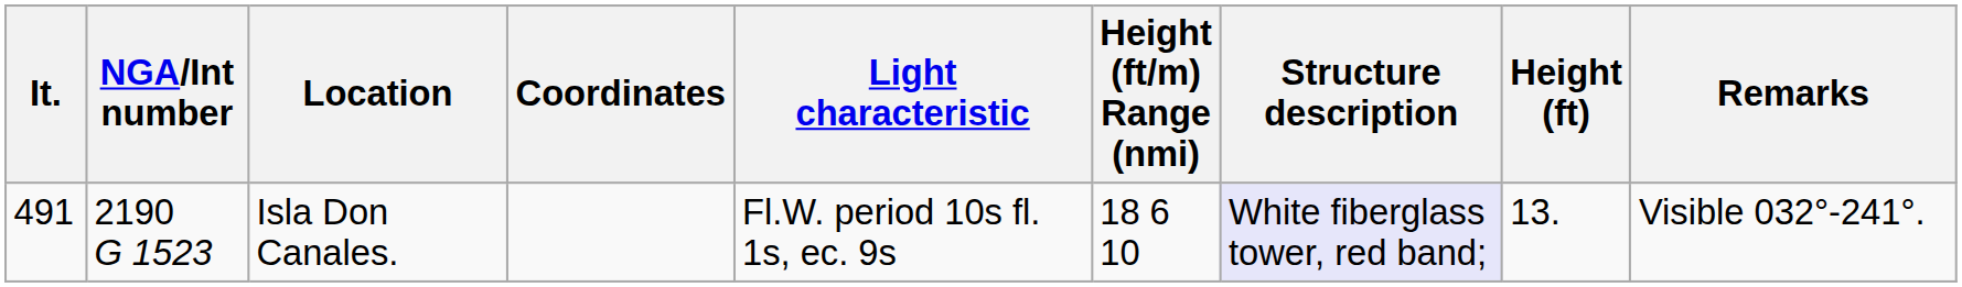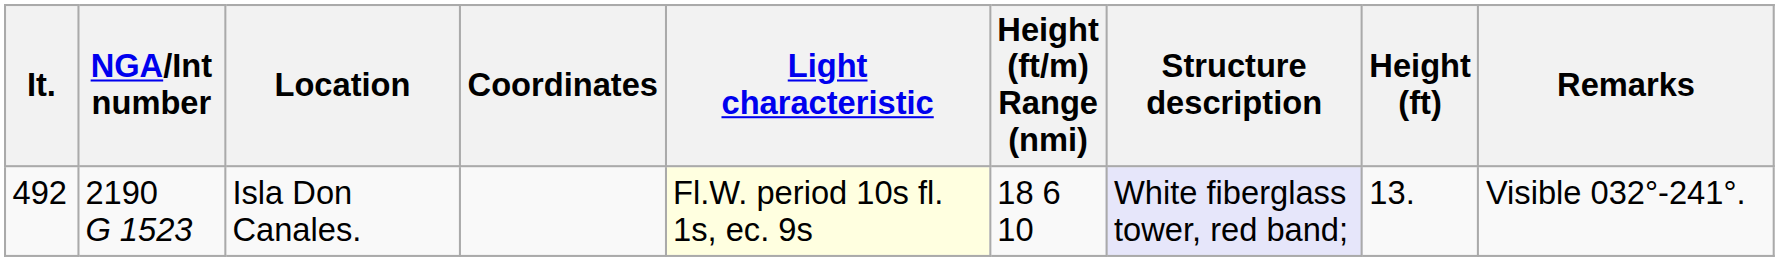Isla Don Canales. | It.: 491 -> 492
Isla Don Canales. | Light characteristic: no background -> lightyellow background
